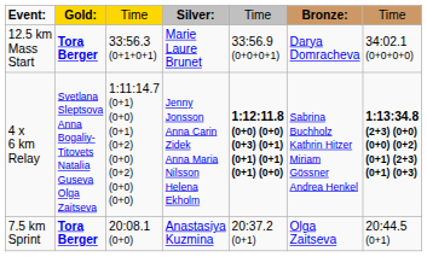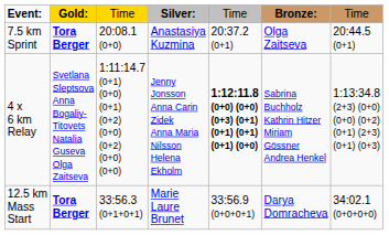rows swapped: 7.5 km Sprint <-> 12.5 km Mass Start
4 x 6 km Relay | column 7: bold -> normal
